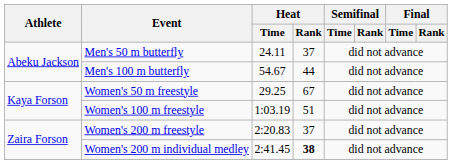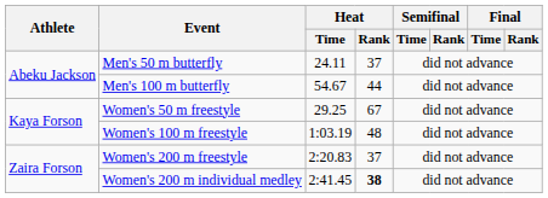Women's 100 m freestyle | Heat / Rank: 51 -> 48
